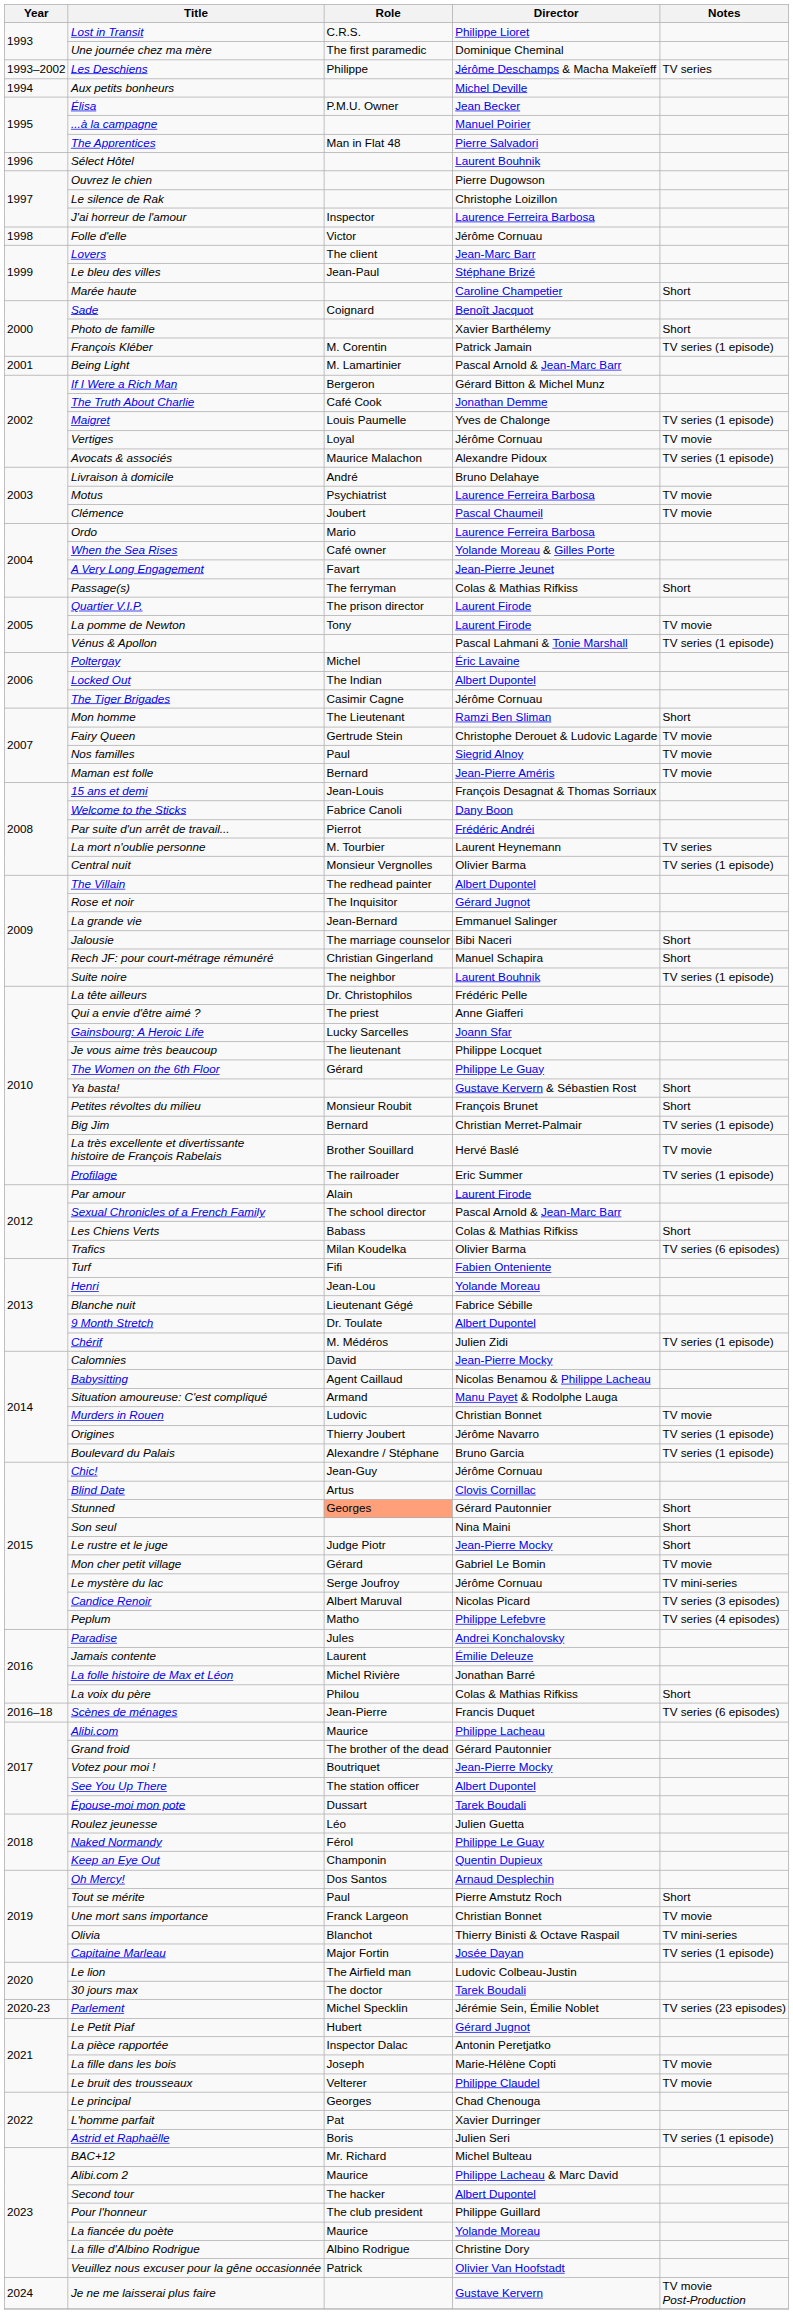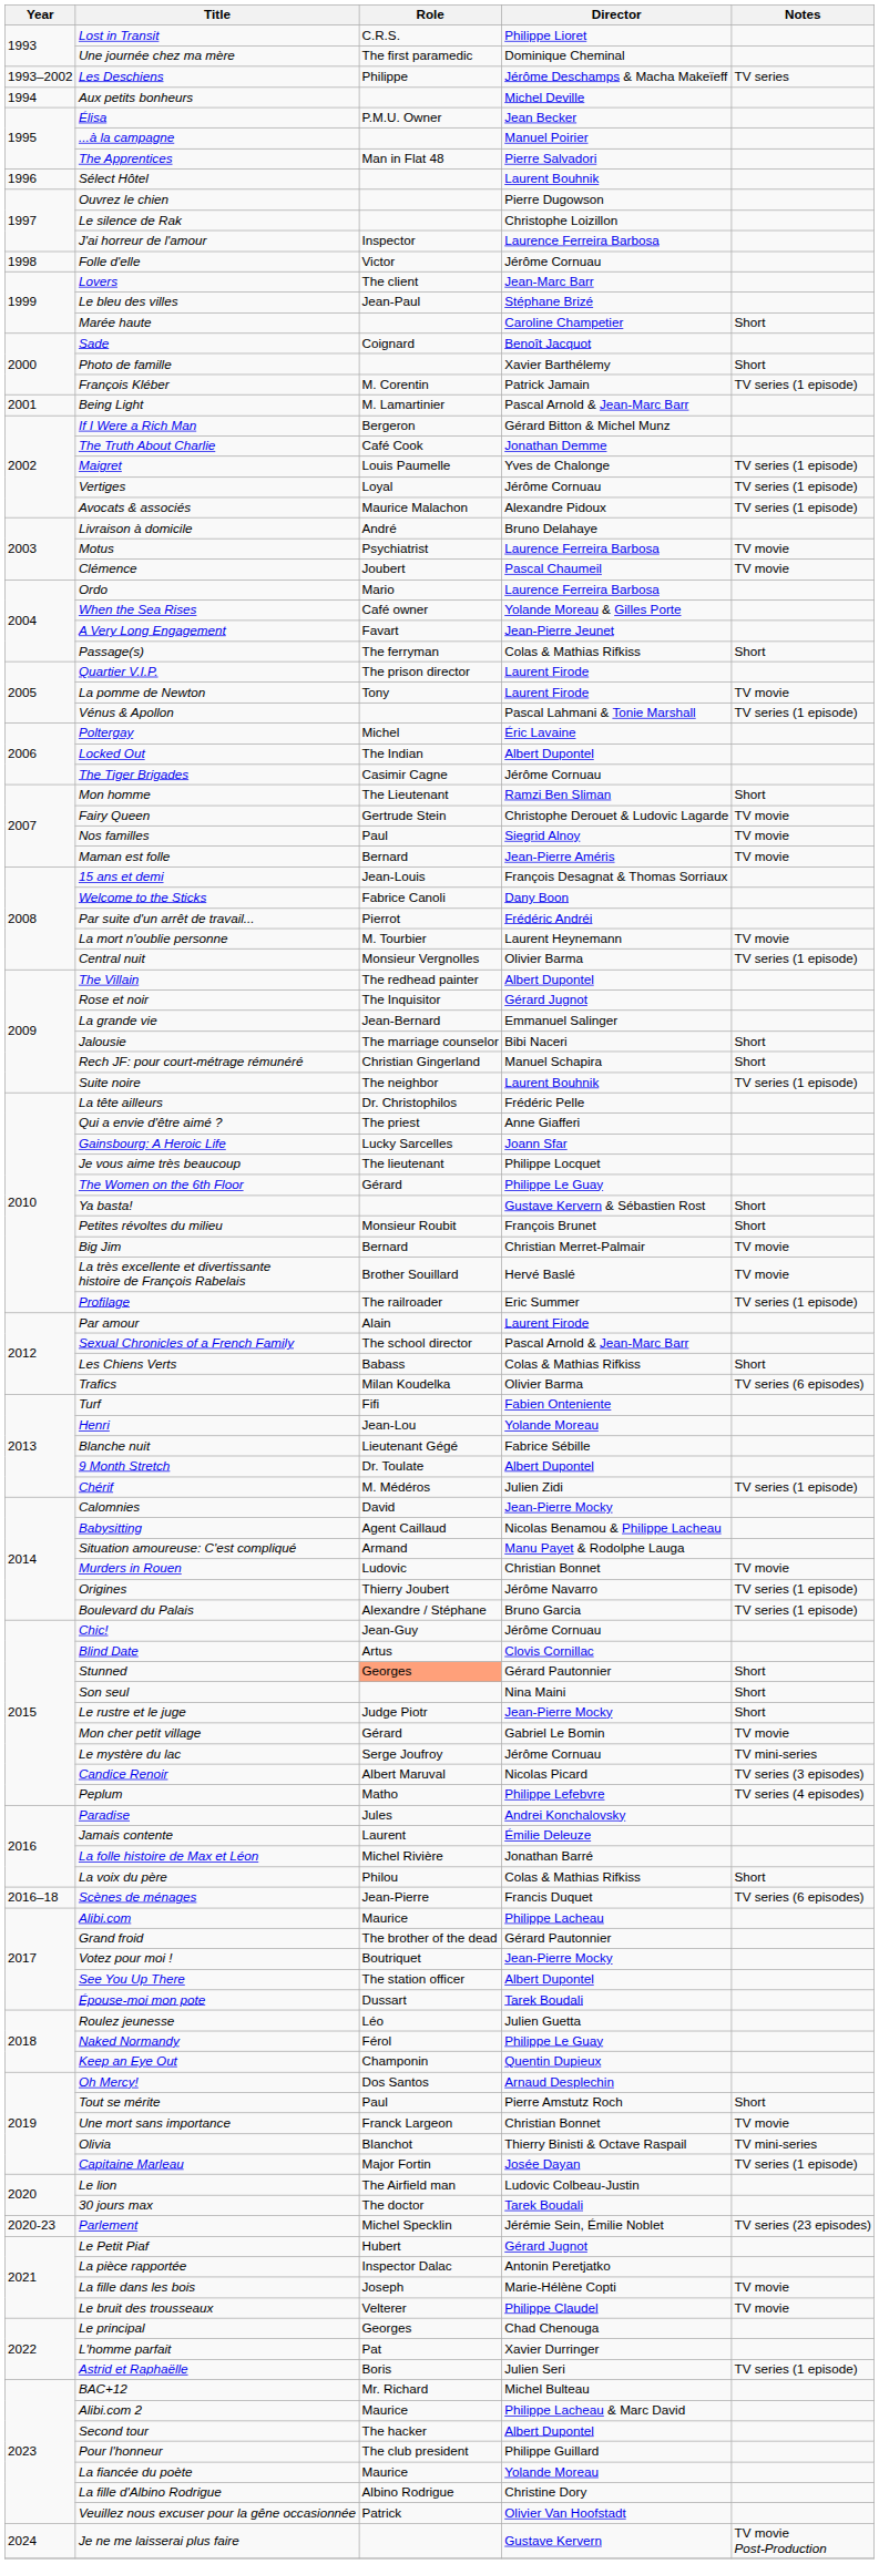Vertiges | Notes: TV movie -> TV series (1 episode)
La mort n'oublie personne | Notes: TV series -> TV movie
Big Jim | Notes: TV series (1 episode) -> TV movie
